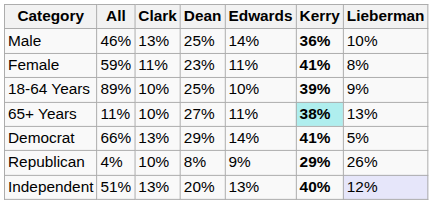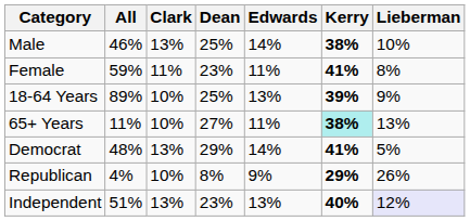Male | Kerry: 36% -> 38%
18-64 Years | Edwards: 10% -> 13%
Democrat | All: 66% -> 48%
Independent | Dean: 20% -> 23%
